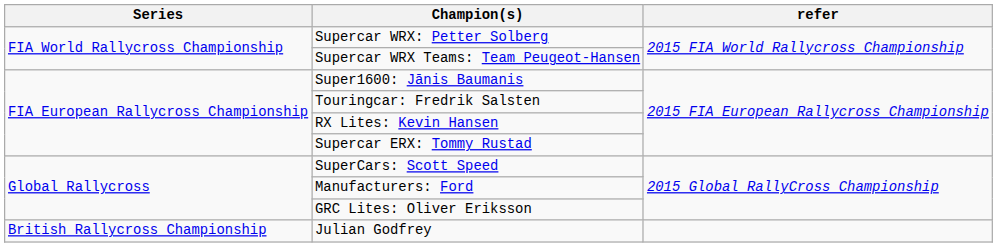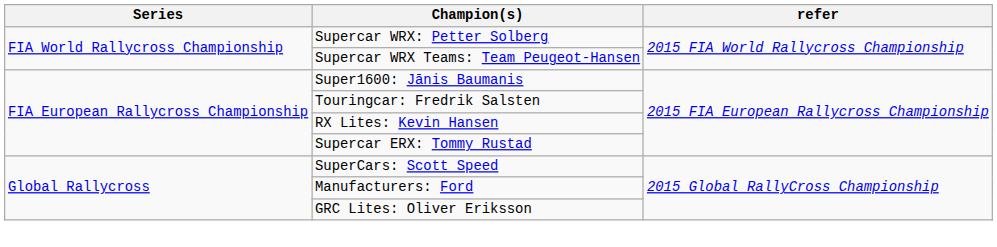- row: British Rallycross Championship | Julian Godfrey
